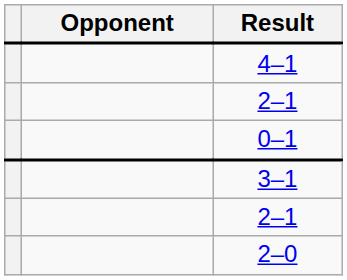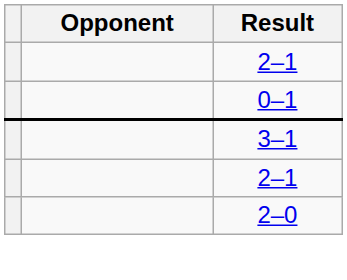- row: 4–1
